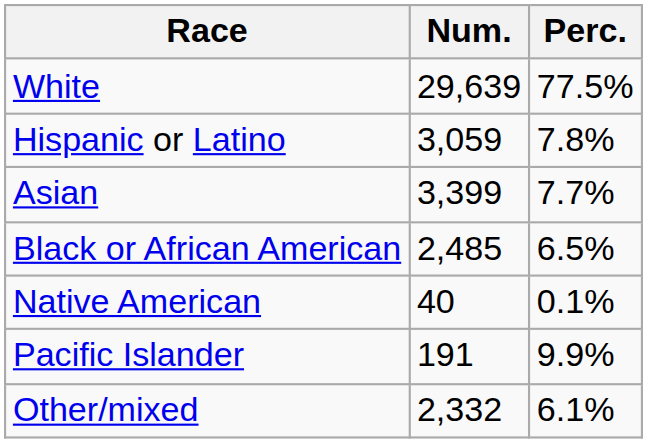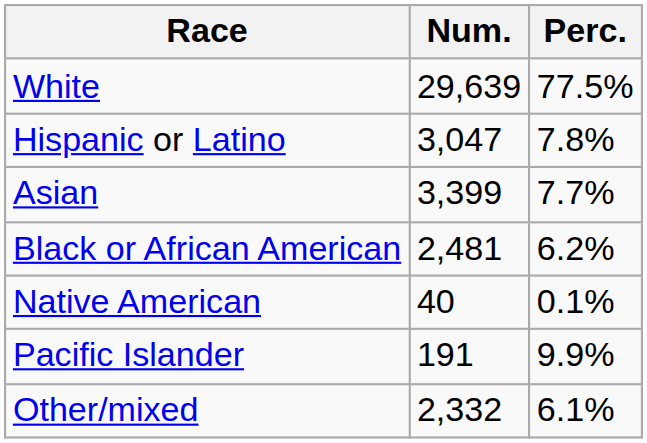Hispanic or Latino | Num.: 3,059 -> 3,047
Black or African American | Num.: 2,485 -> 2,481
Black or African American | Perc.: 6.5% -> 6.2%
